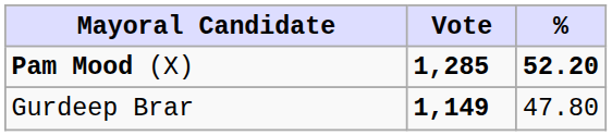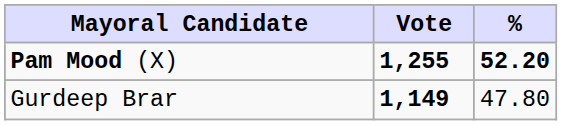Pam Mood (X) | Vote: 1,285 -> 1,255
